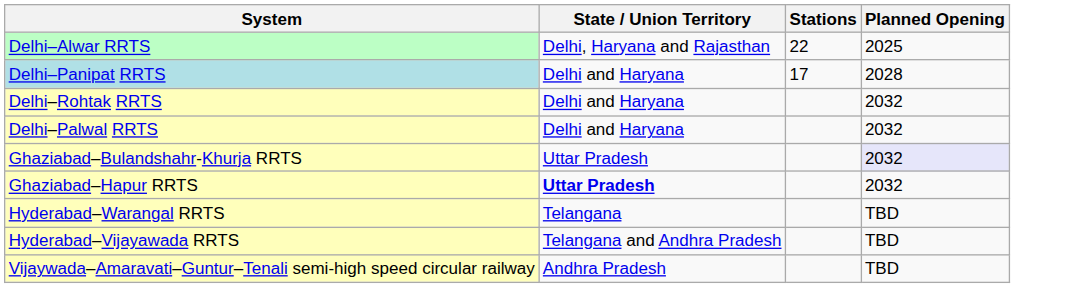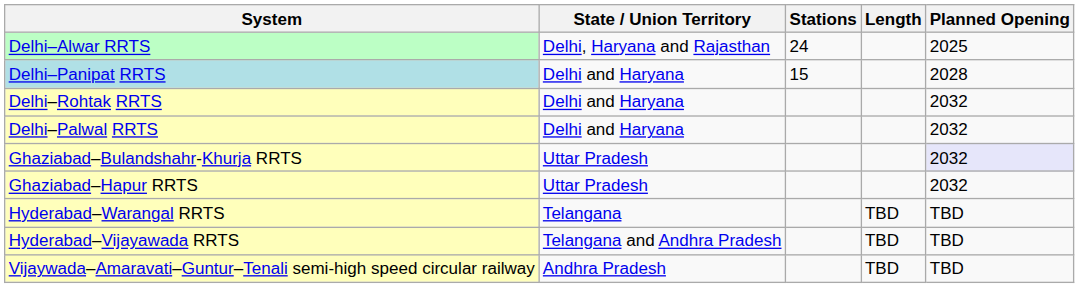+ column: Length | TBD | TBD | TBD
Delhi–Alwar RRTS | Stations: 22 -> 24
Delhi–Panipat RRTS | Stations: 17 -> 15
Ghaziabad–Hapur RRTS | State / Union Territory: bold -> normal
